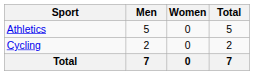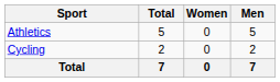columns swapped: Men <-> Total
